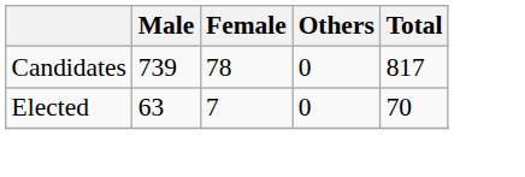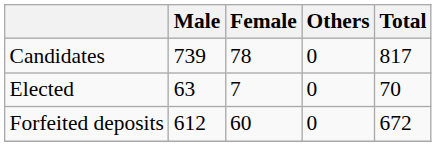+ row: Forfeited deposits | 612 | 60 | 0 | 672
